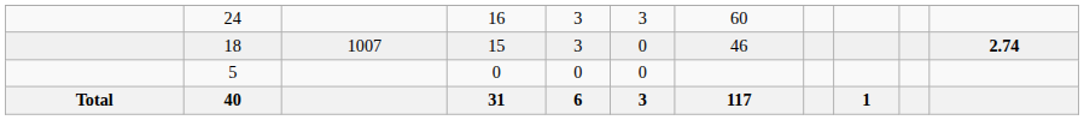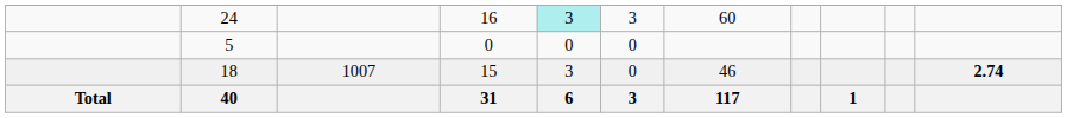24 | column 5: no background -> paleturquoise background
rows swapped: 18 <-> 5
